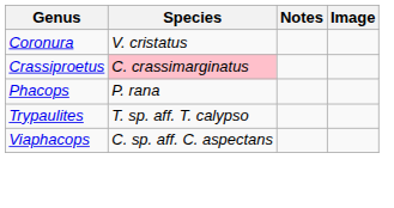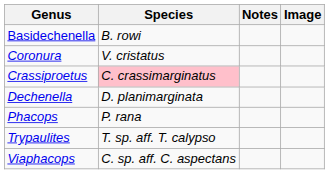+ row: Basidechenella | B. rowi
+ row: Dechenella | D. planimarginata
